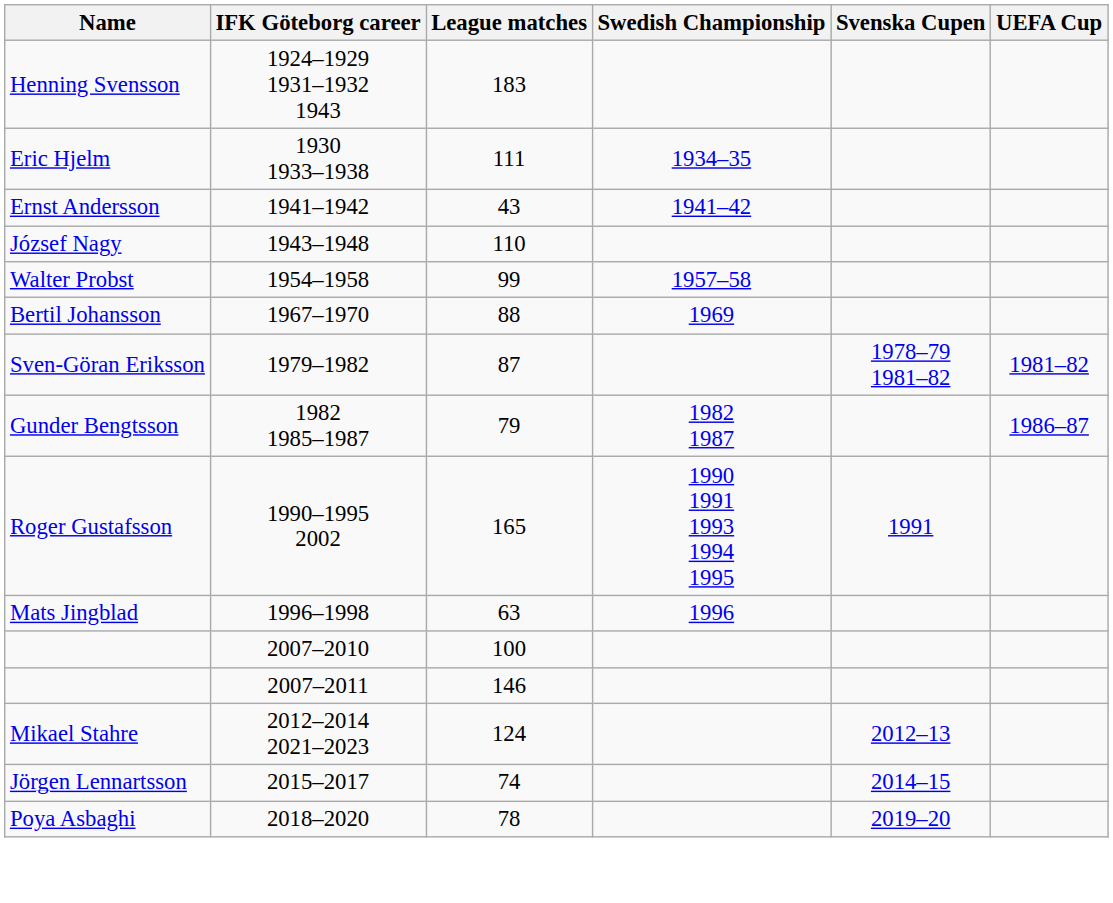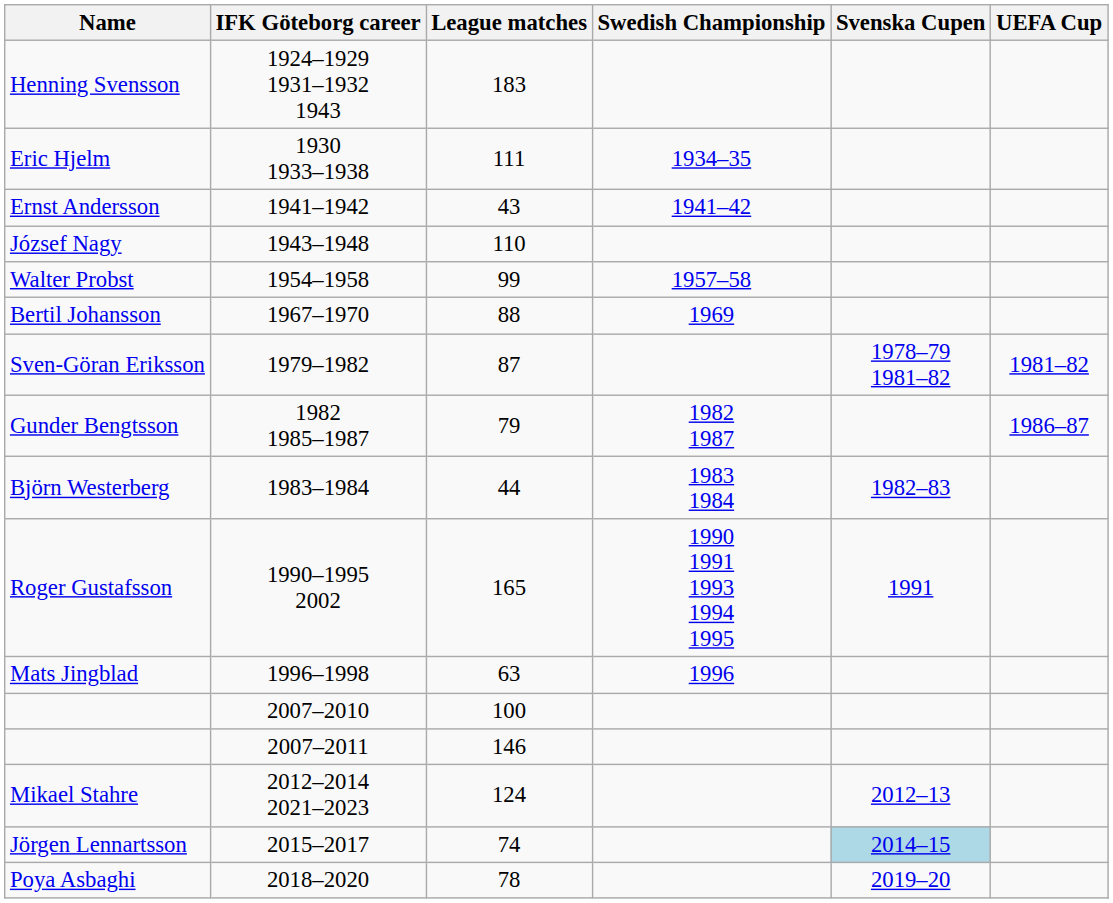+ row: Björn Westerberg | 1983–1984 | 44 | 1983 1984 | 1982–83
Jörgen Lennartsson | Svenska Cupen: no background -> lightblue background
